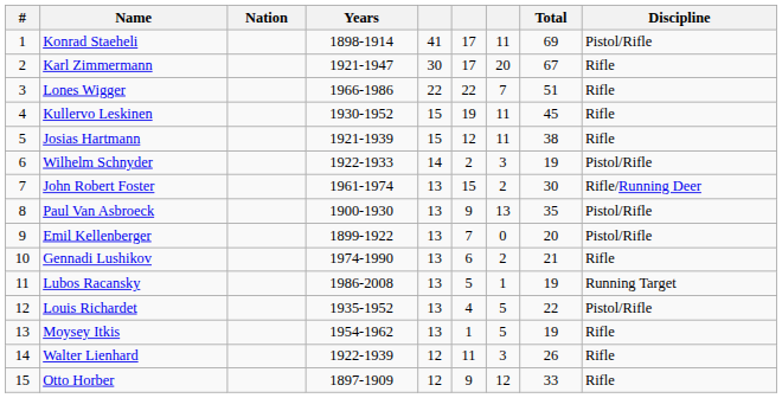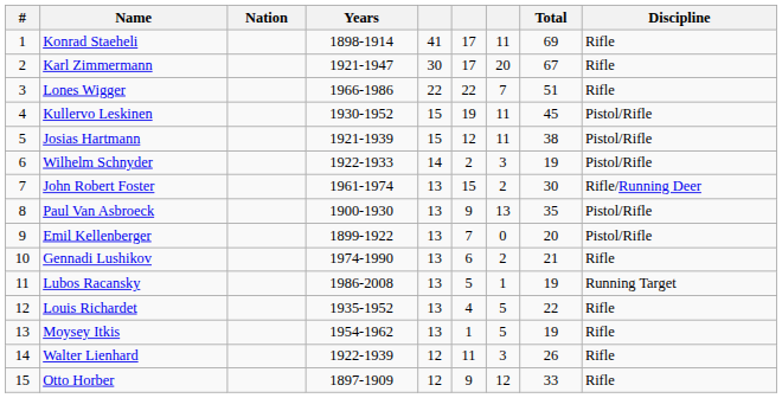Konrad Staeheli | Discipline: Pistol/Rifle -> Rifle
Kullervo Leskinen | Discipline: Rifle -> Pistol/Rifle
Josias Hartmann | Discipline: Rifle -> Pistol/Rifle
Louis Richardet | Discipline: Pistol/Rifle -> Rifle
